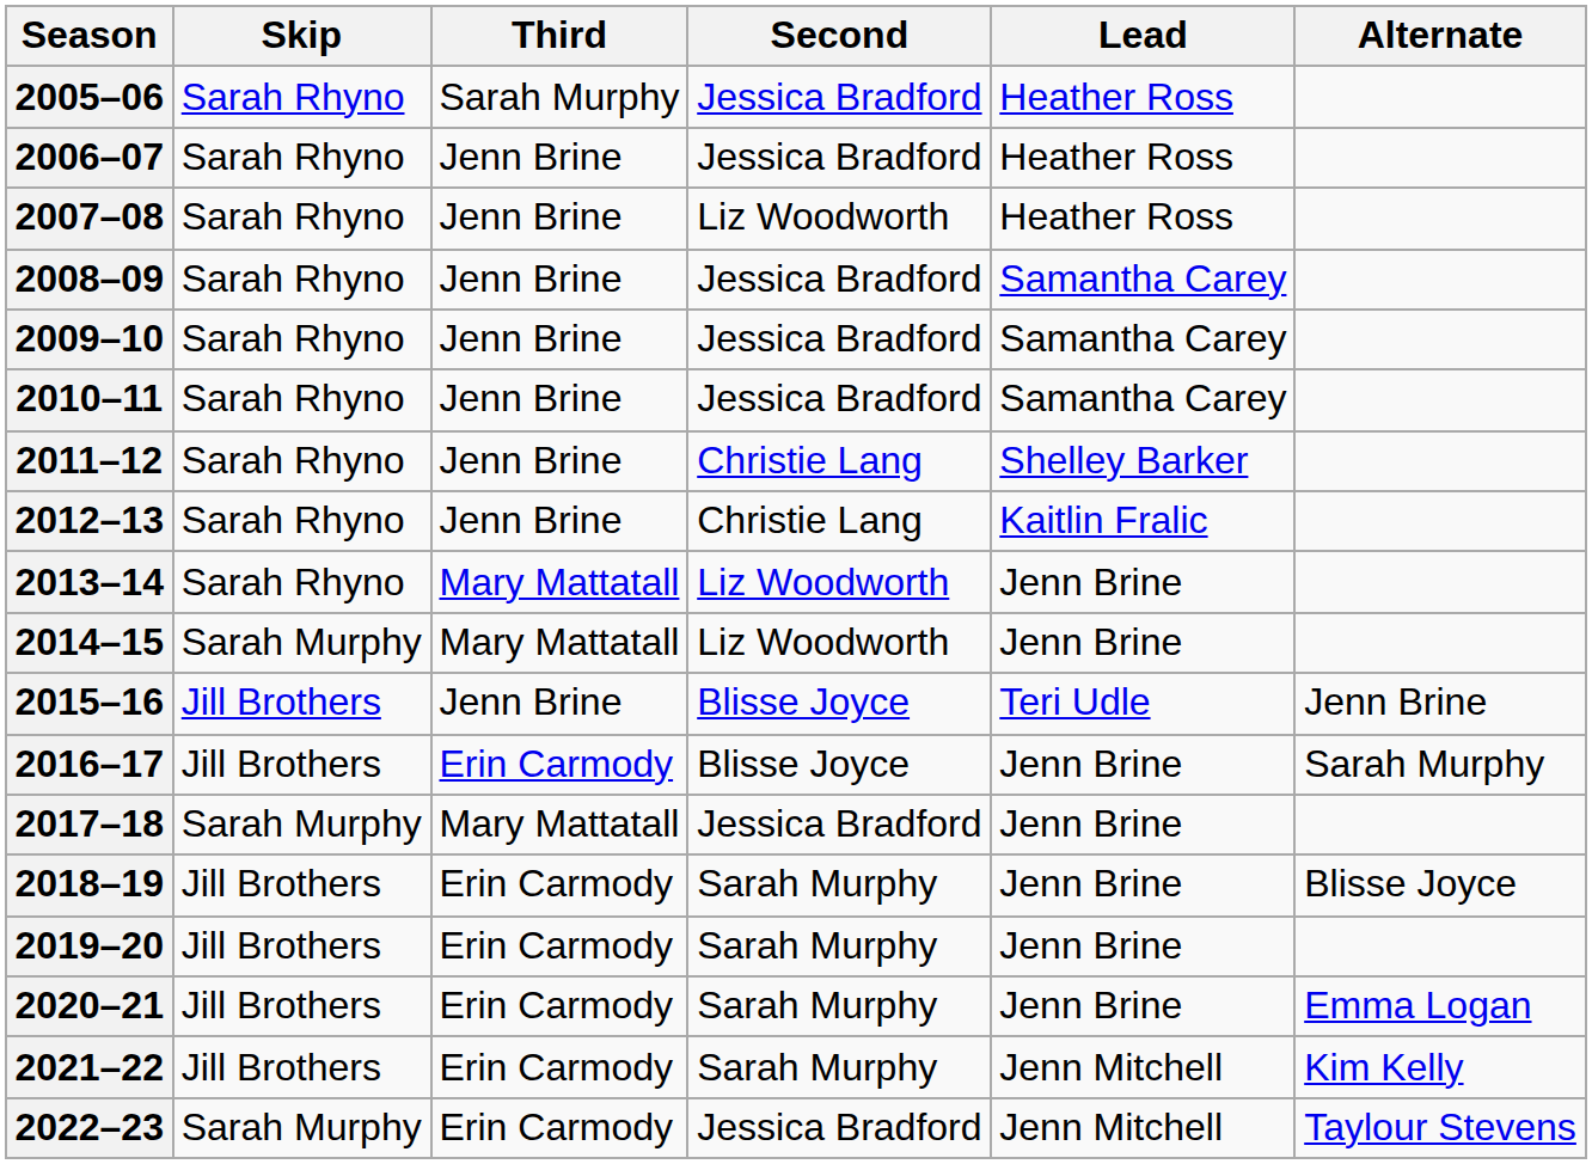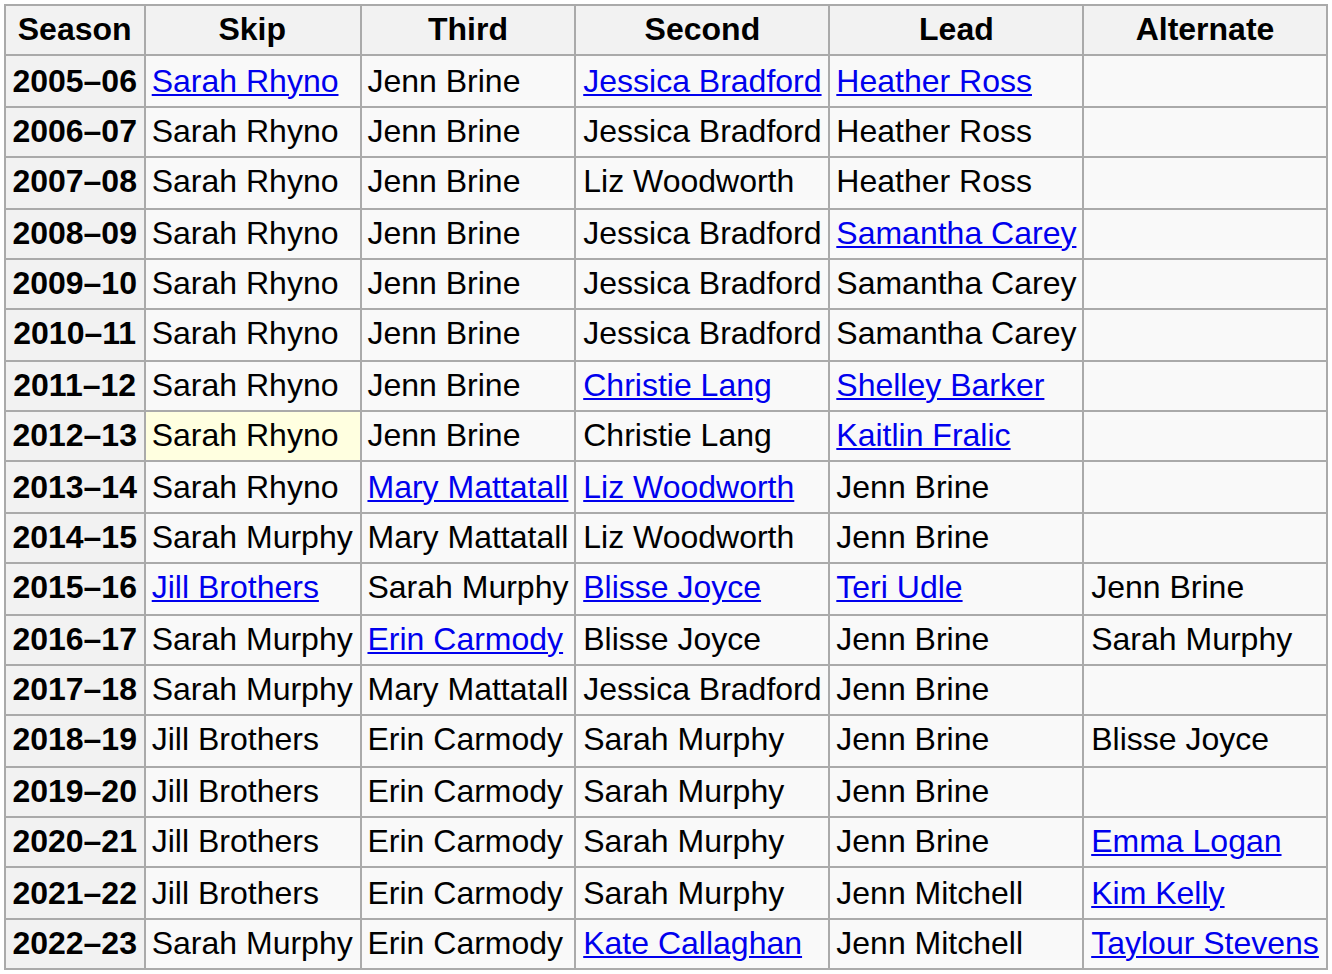2005–06 | Third: Sarah Murphy -> Jenn Brine
2012–13 | Skip: no background -> lightyellow background
2015–16 | Third: Jenn Brine -> Sarah Murphy
2016–17 | Skip: Jill Brothers -> Sarah Murphy
2022–23 | Second: Jessica Bradford -> Kate Callaghan
